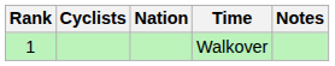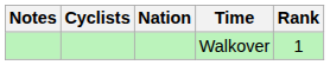columns swapped: Rank <-> Notes
